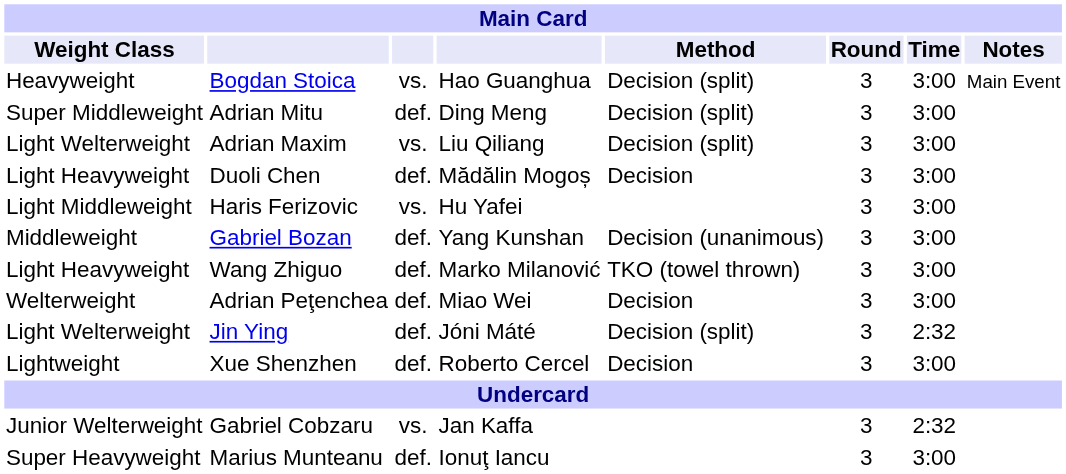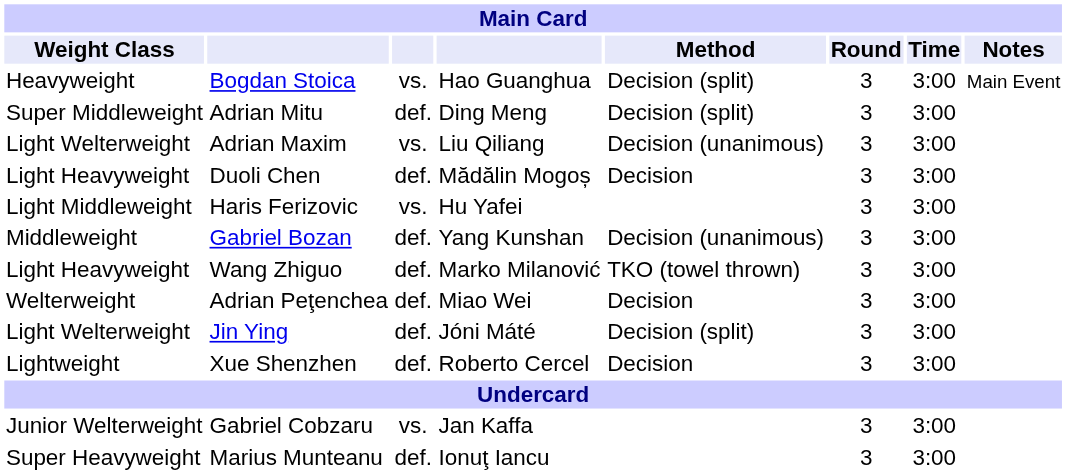Adrian Maxim | Method: Decision (split) -> Decision (unanimous)
Jin Ying | Time: 2:32 -> 3:00
Gabriel Cobzaru | Time: 2:32 -> 3:00
